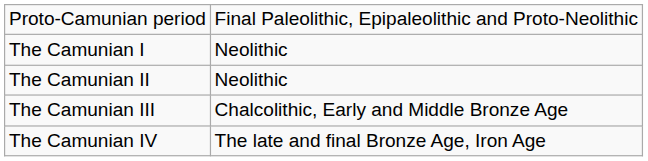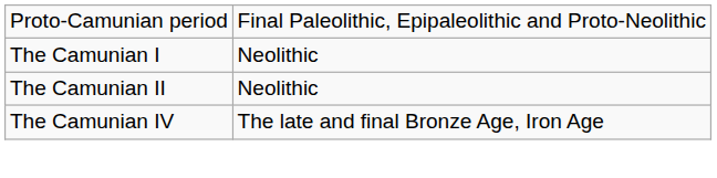- row: The Camunian III | Chalcolithic, Early and Middle Bronze Age
